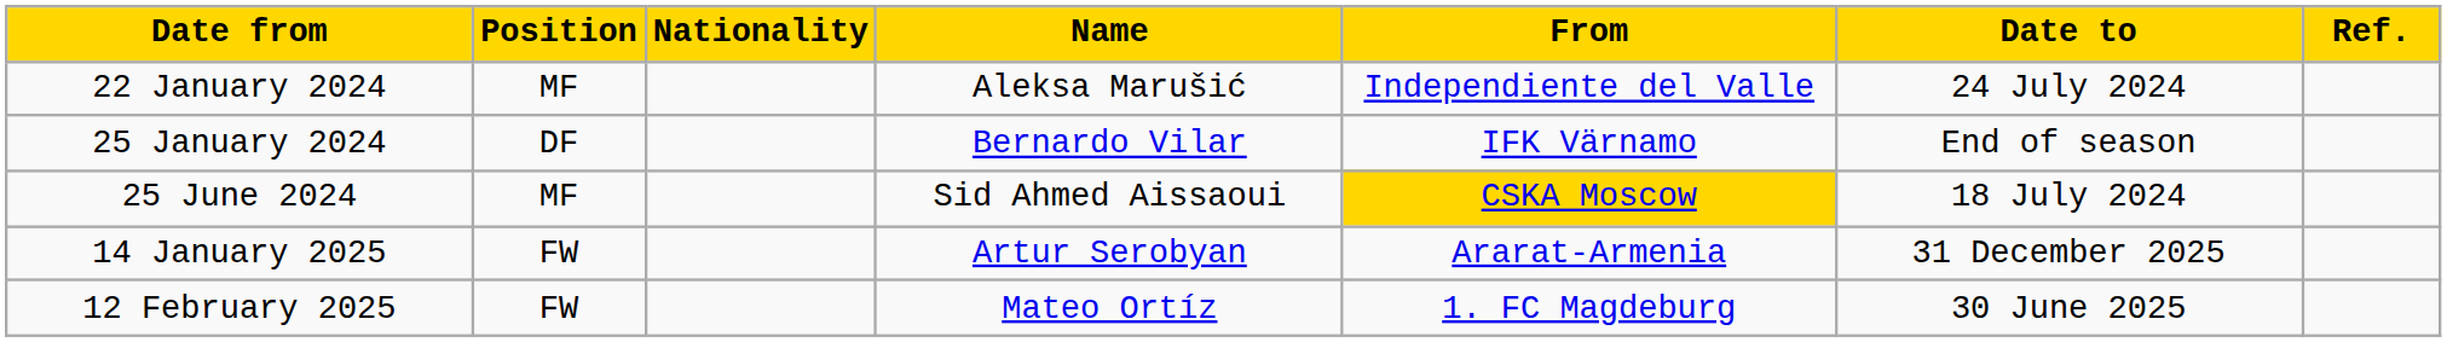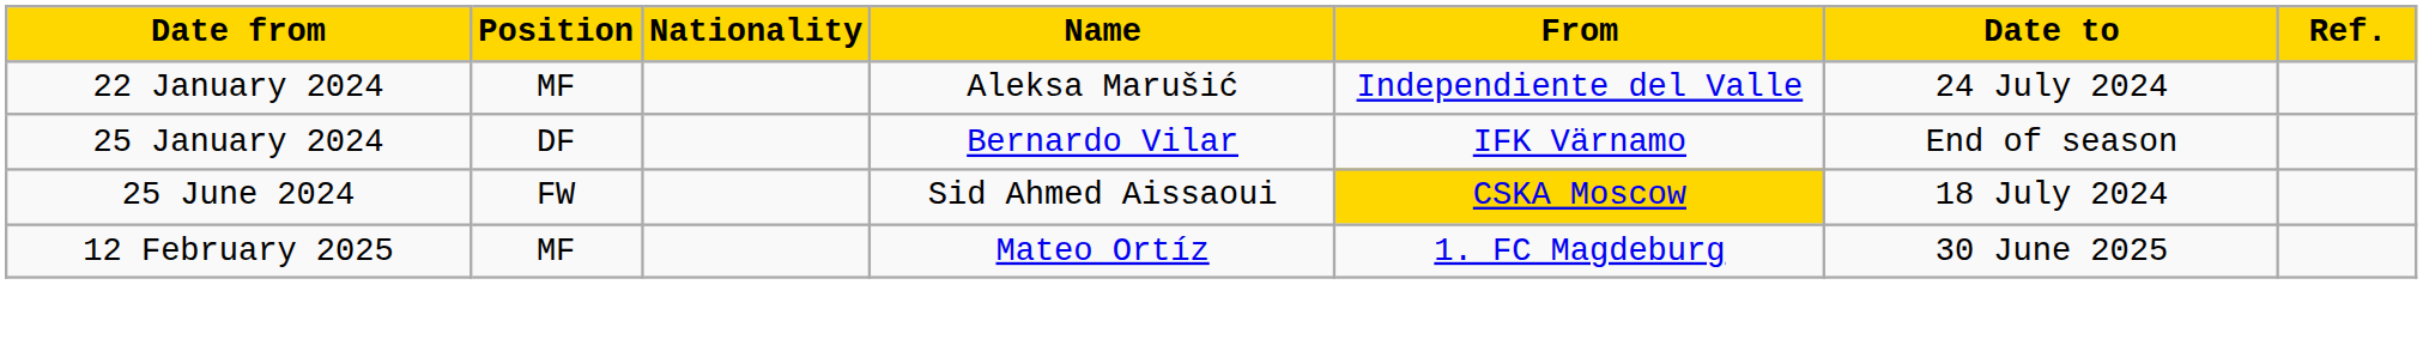25 June 2024 | Position: MF -> FW
- row: 14 January 2025 | FW | Artur Serobyan | Ararat-Armenia | 31 December 2025
12 February 2025 | Position: FW -> MF
